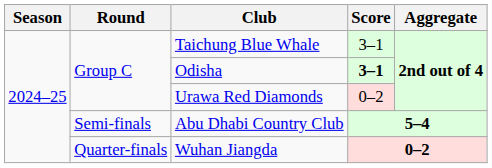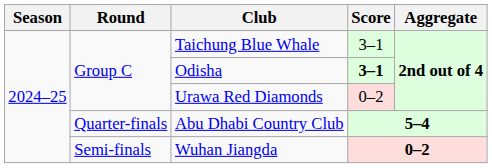Abu Dhabi Country Club | Round: Semi-finals -> Quarter-finals
Wuhan Jiangda | Round: Quarter-finals -> Semi-finals
